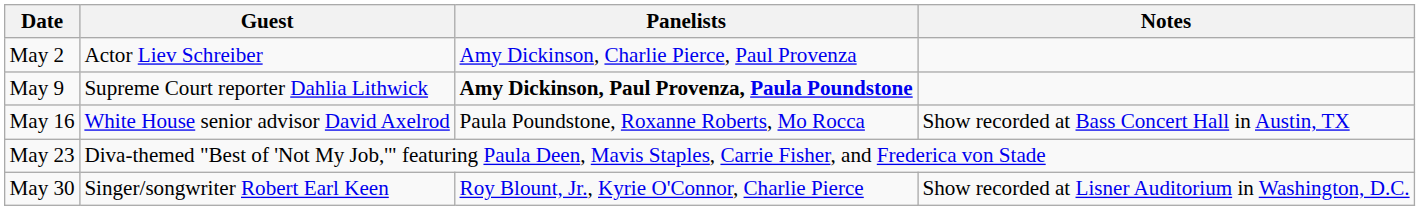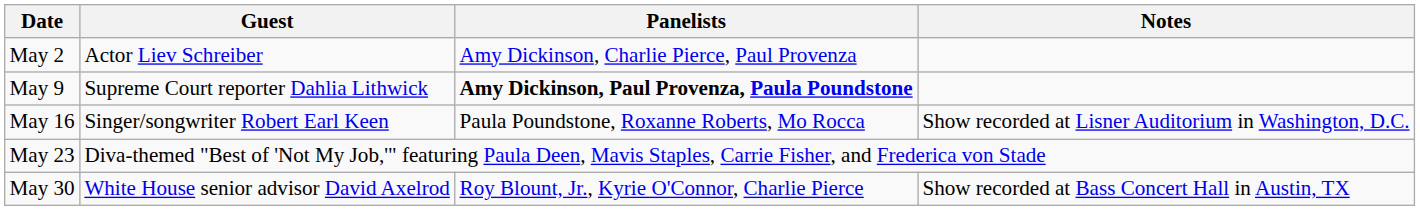May 16 | Guest: White House senior advisor David Axelrod -> Singer/songwriter Robert Earl Keen
May 16 | Notes: Show recorded at Bass Concert Hall in Austin, TX -> Show recorded at Lisner Auditorium in Washington, D.C.
May 30 | Guest: Singer/songwriter Robert Earl Keen -> White House senior advisor David Axelrod
May 30 | Notes: Show recorded at Lisner Auditorium in Washington, D.C. -> Show recorded at Bass Concert Hall in Austin, TX
